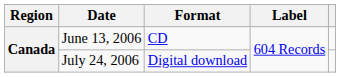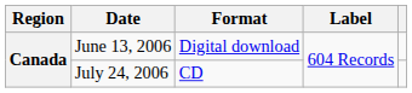June 13, 2006 | Format: CD -> Digital download
July 24, 2006 | Format: Digital download -> CD
